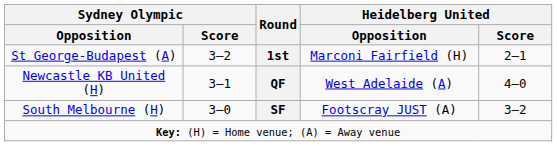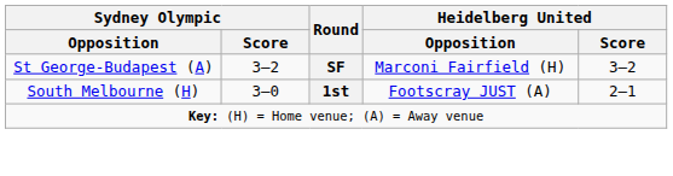St George-Budapest (A) | Round: 1st -> SF
St George-Budapest (A) | Heidelberg United / Score: 2–1 -> 3–2
- row: Newcastle KB United (H) | 3–1 | QF | West Adelaide (A) | 4–0
South Melbourne (H) | Round: SF -> 1st
South Melbourne (H) | Heidelberg United / Score: 3–2 -> 2–1
